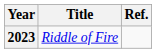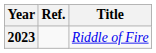columns swapped: Title <-> Ref.
